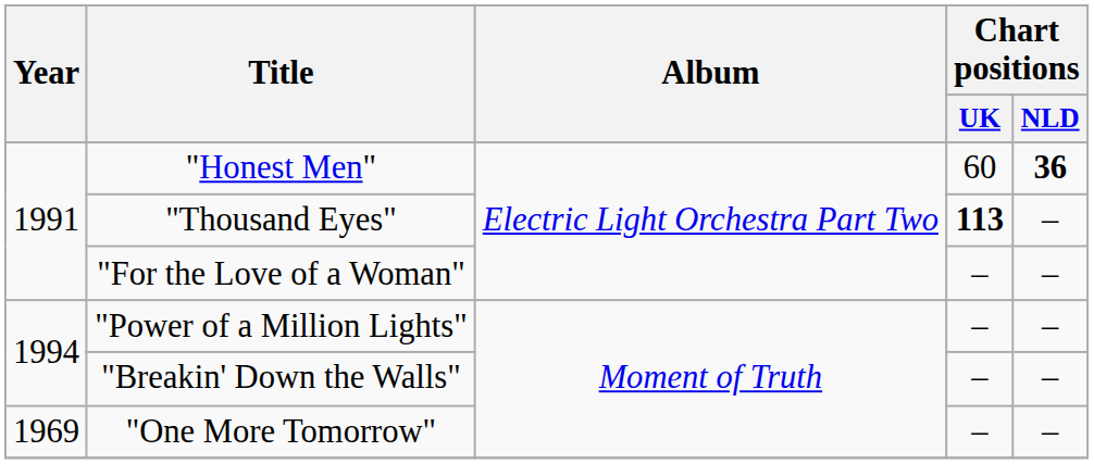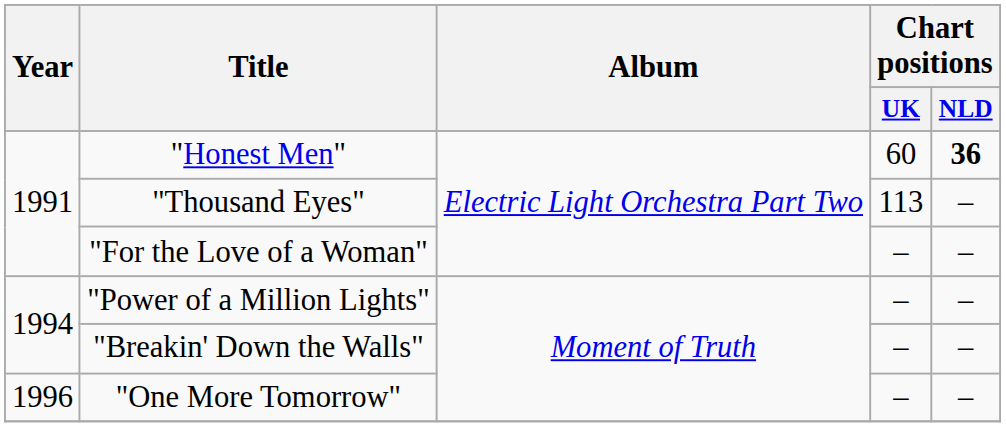"Thousand Eyes" | Chart positions / UK: bold -> normal
"One More Tomorrow" | Year: 1969 -> 1996
